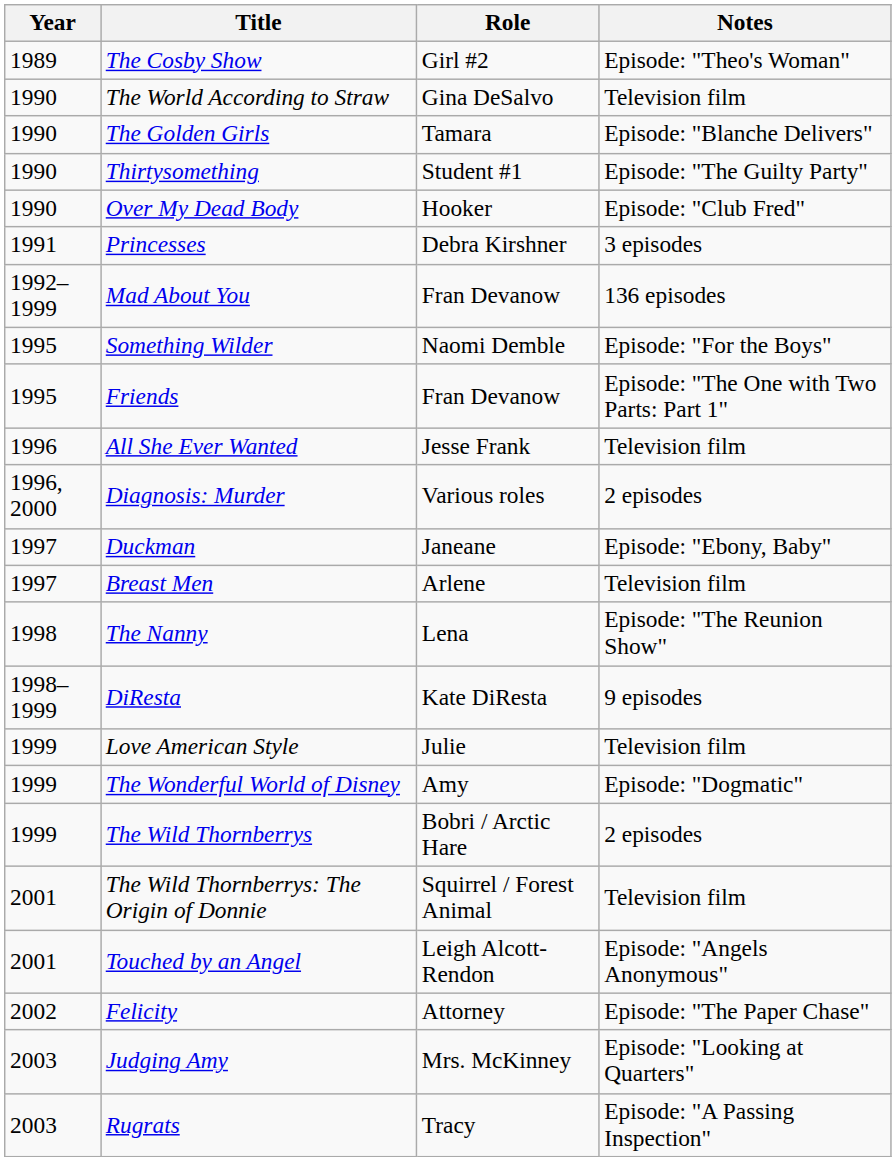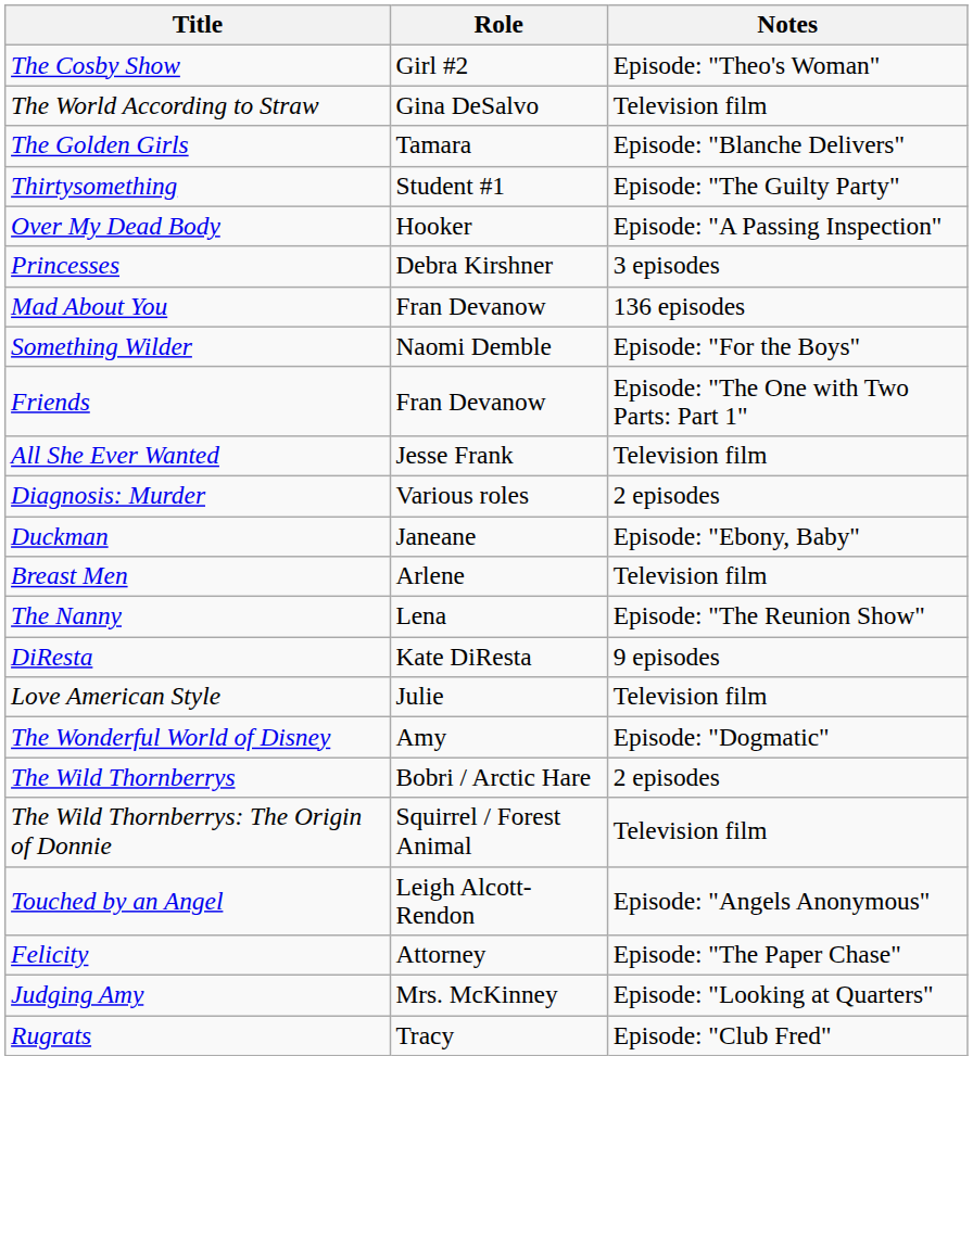- column: Year | 1989 | 1990 | 1990 | 1990 | 1990 | 1991 | 1992–1999 | 1995 | 1995 | 1996 | 1996, 2000 | 1997 | 1997 | 1998 | 1998–1999 | 1999 | 1999 | 1999 | 2001 | 2001 | 2002 | 2003 | 2003
Over My Dead Body | Notes: Episode: "Club Fred" -> Episode: "A Passing Inspection"
Rugrats | Notes: Episode: "A Passing Inspection" -> Episode: "Club Fred"
